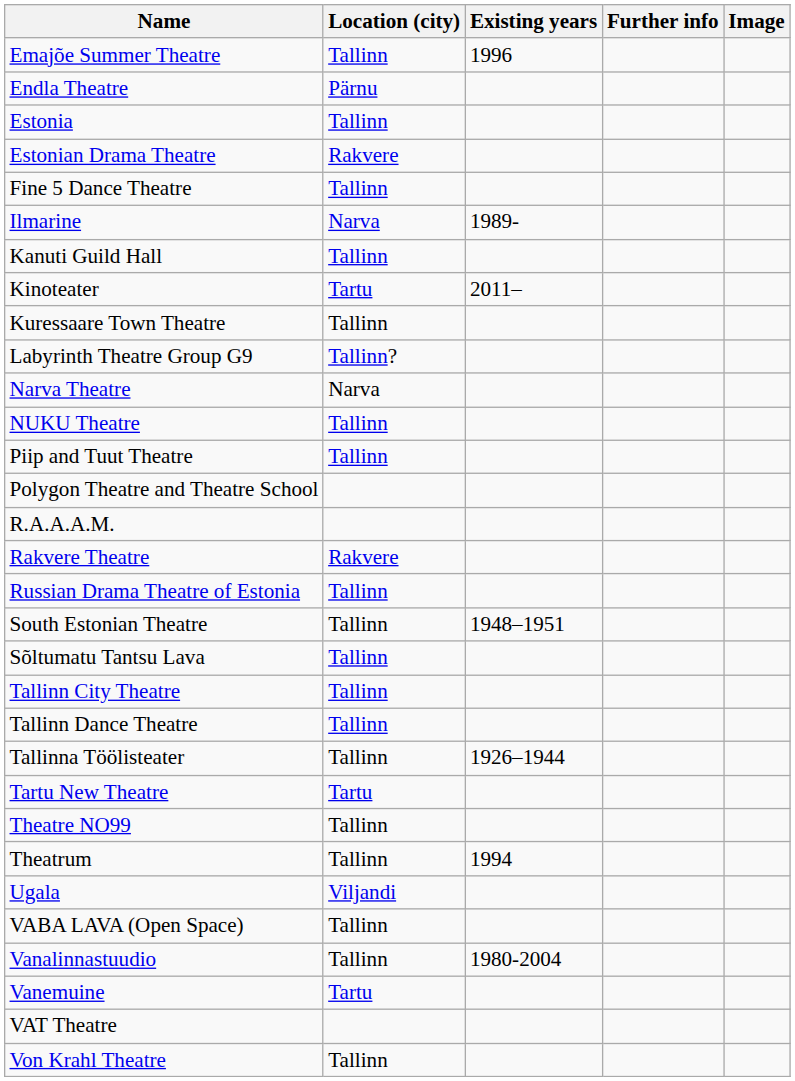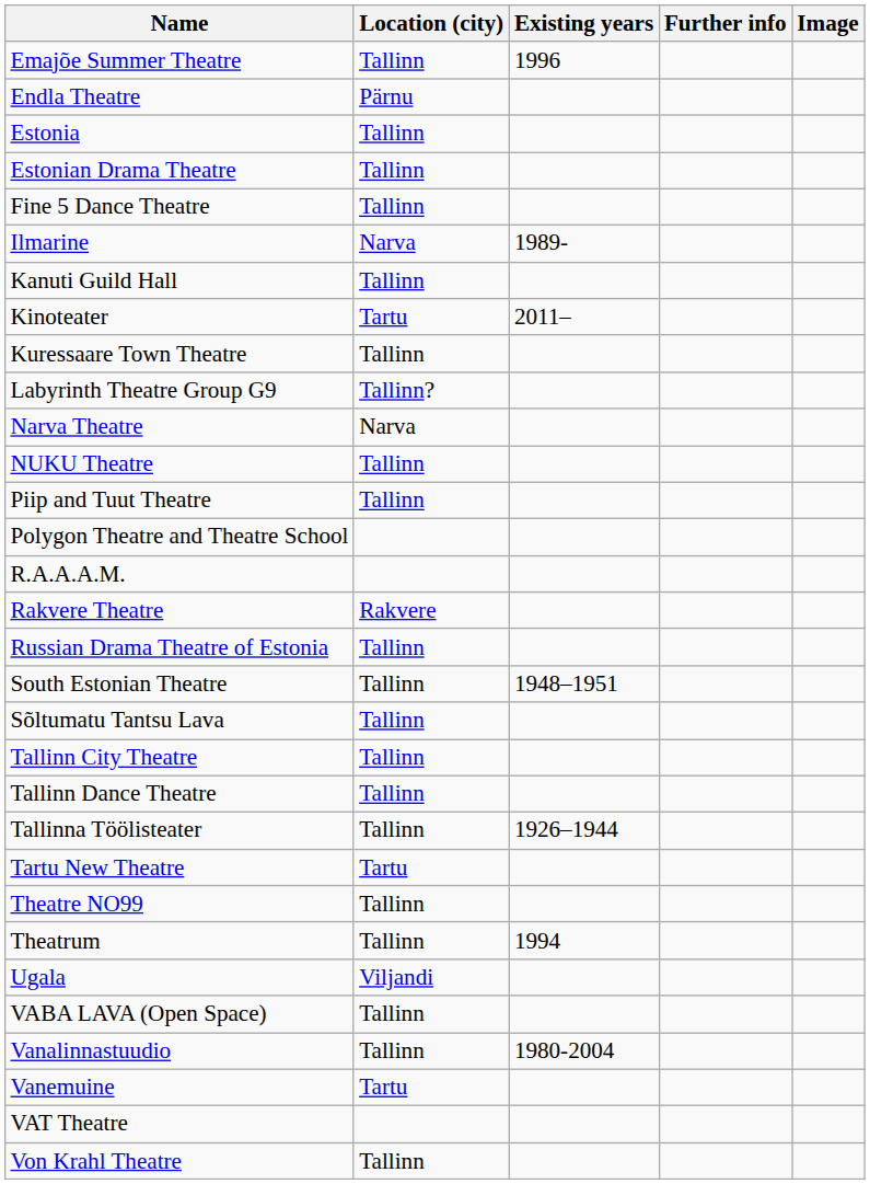Estonian Drama Theatre | Location (city): Rakvere -> Tallinn
